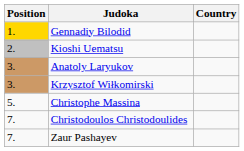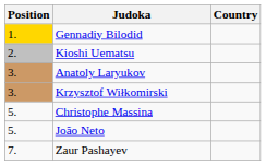+ row: 5. | João Neto
- row: 7. | Christodoulos Christodoulides
